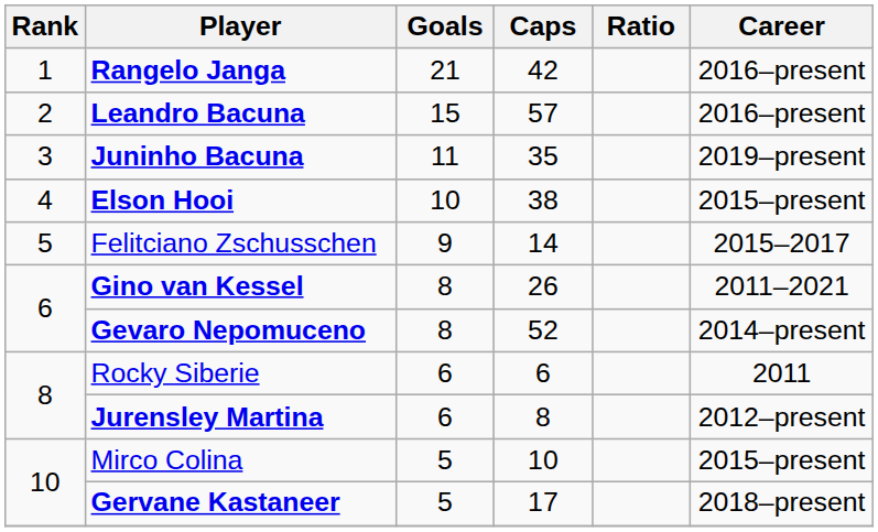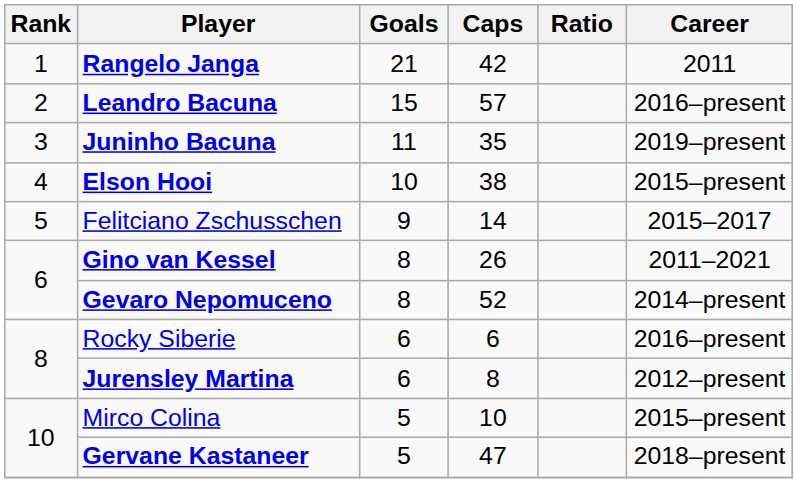Rangelo Janga | Career: 2016–present -> 2011
Rocky Siberie | Career: 2011 -> 2016–present
Gervane Kastaneer | Caps: 17 -> 47
